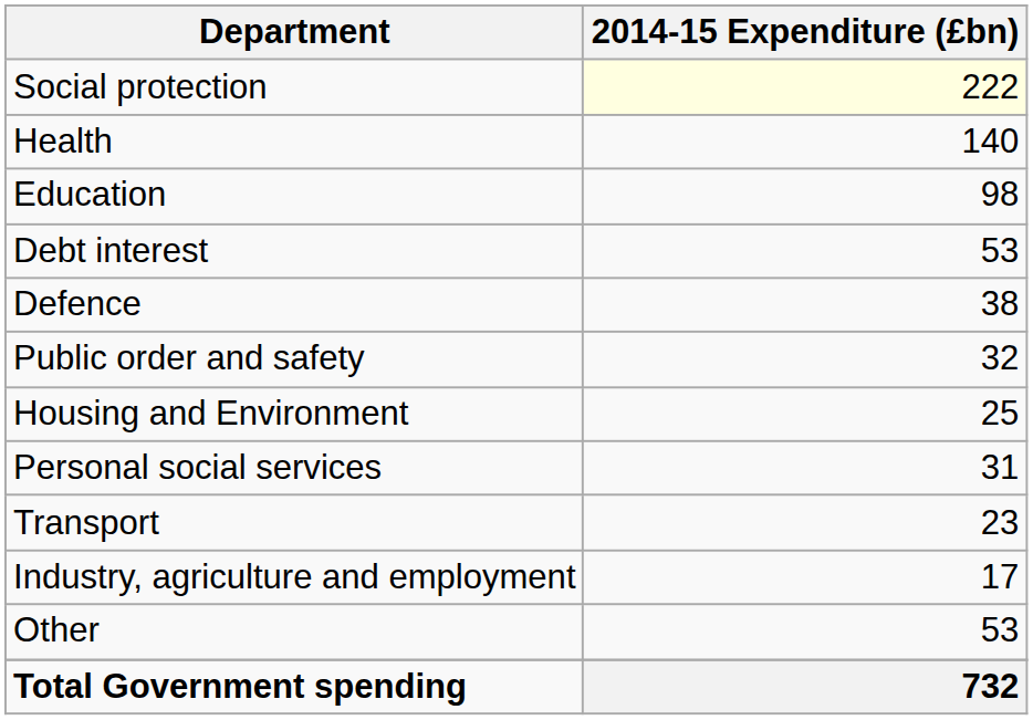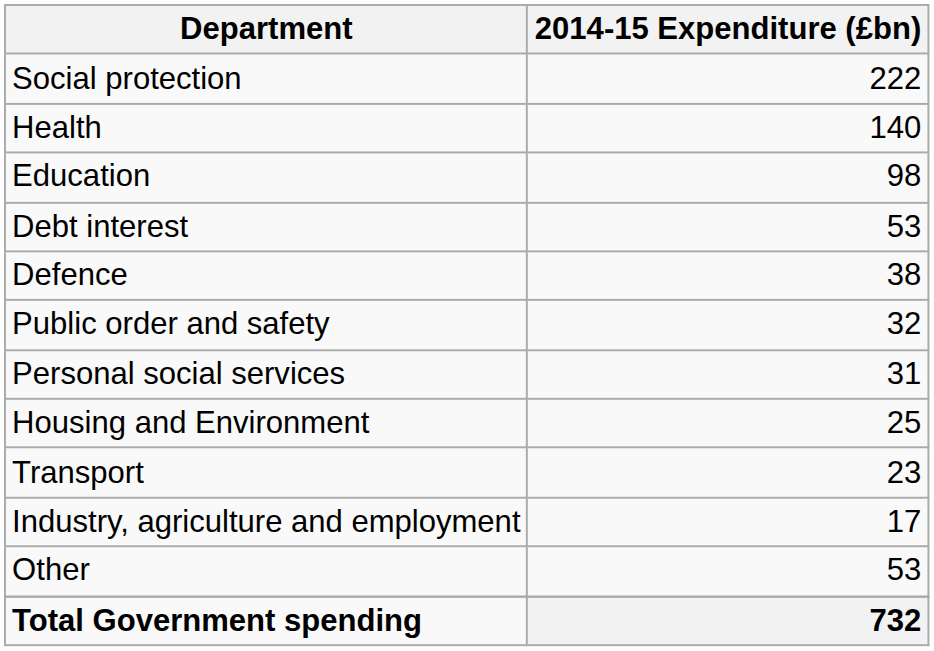Social protection | 2014-15 Expenditure (£bn): lightyellow background -> no background
rows swapped: Personal social services <-> Housing and Environment
